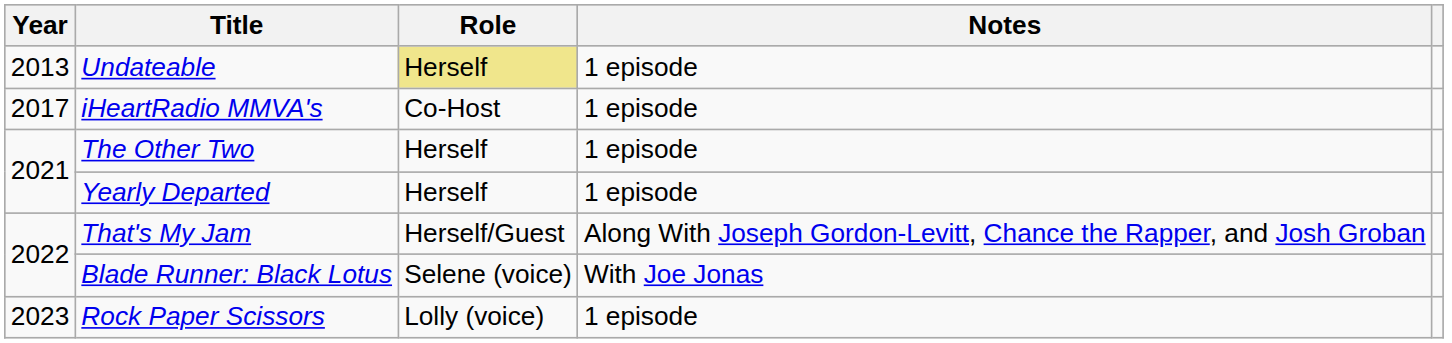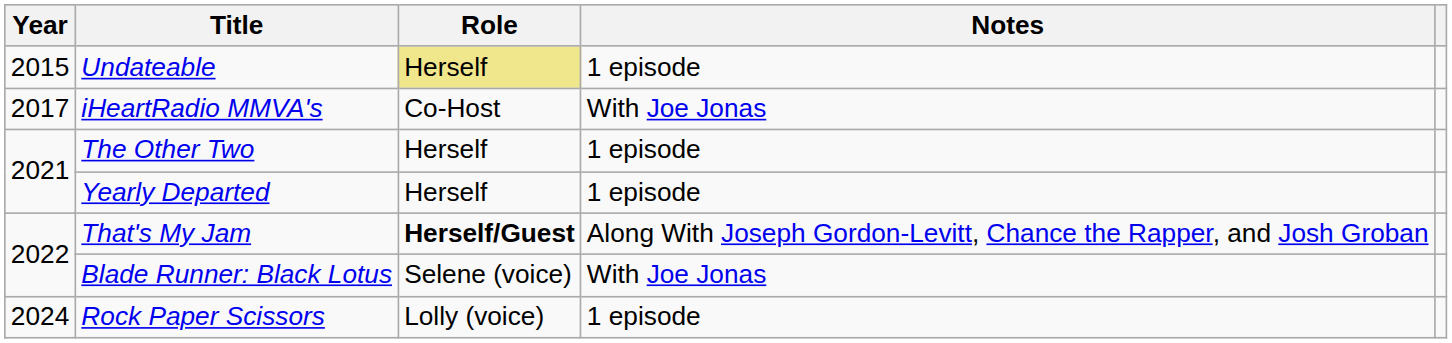Undateable | Year: 2013 -> 2015
iHeartRadio MMVA's | Notes: 1 episode -> With Joe Jonas
That's My Jam | Role: normal -> bold
Rock Paper Scissors | Year: 2023 -> 2024
